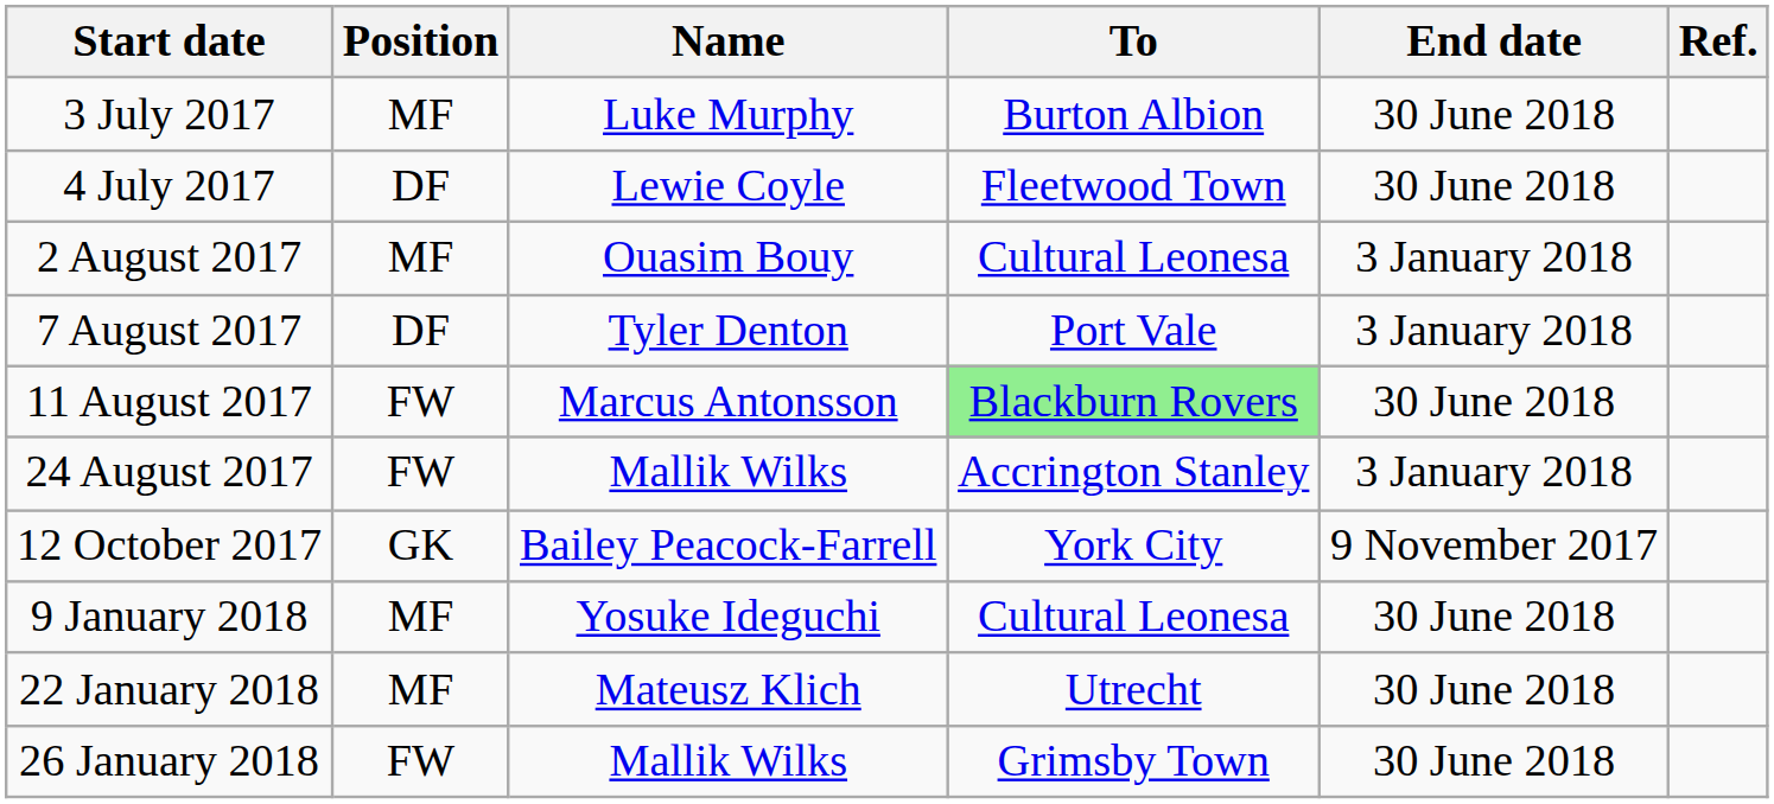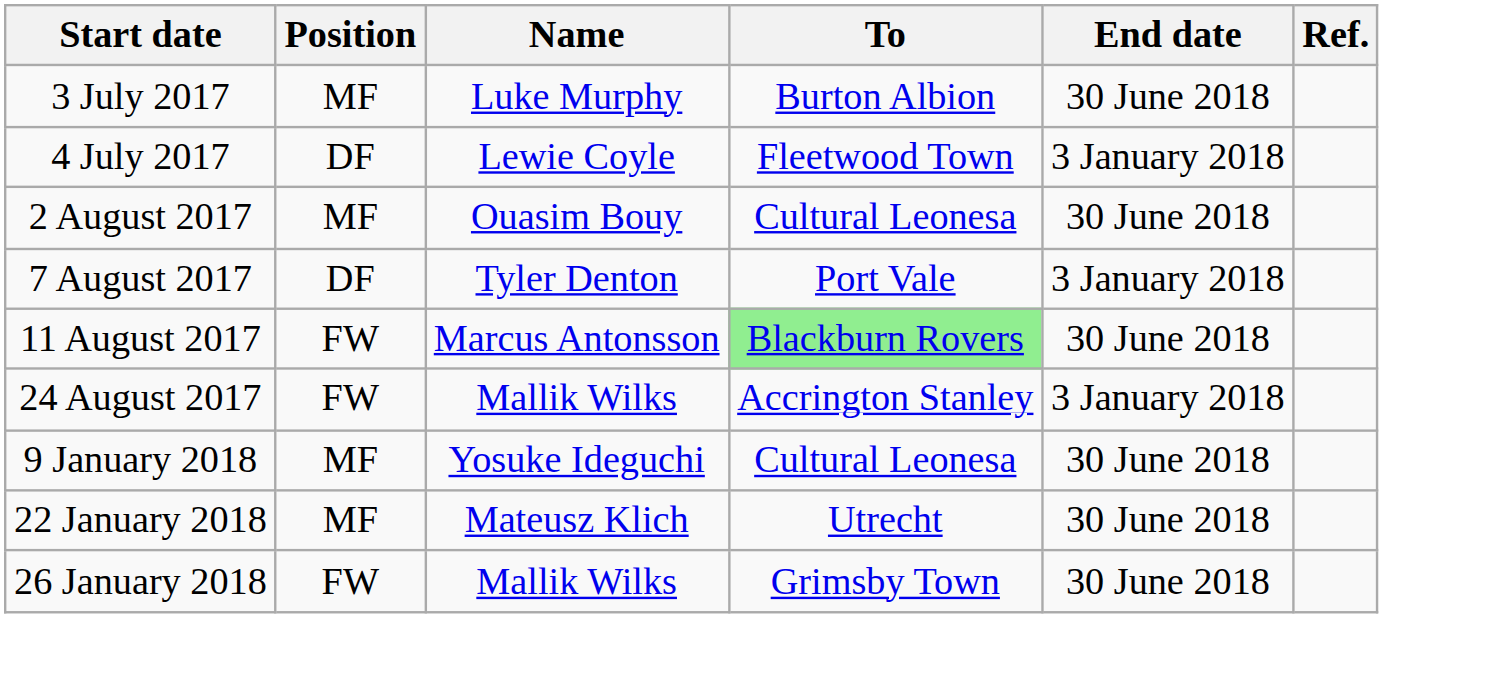4 July 2017 | End date: 30 June 2018 -> 3 January 2018
2 August 2017 | End date: 3 January 2018 -> 30 June 2018
- row: 12 October 2017 | GK | Bailey Peacock-Farrell | York City | 9 November 2017
